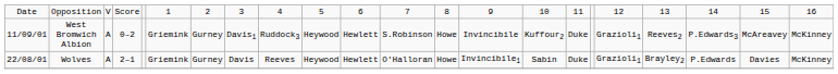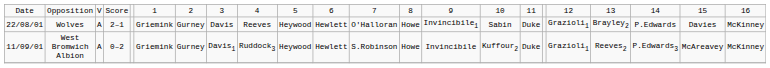rows swapped: Wolves <-> West Bromwich Albion
